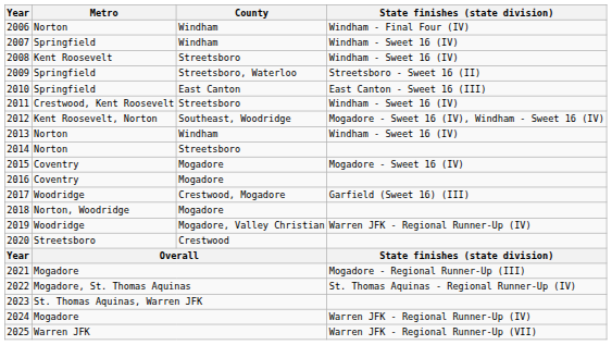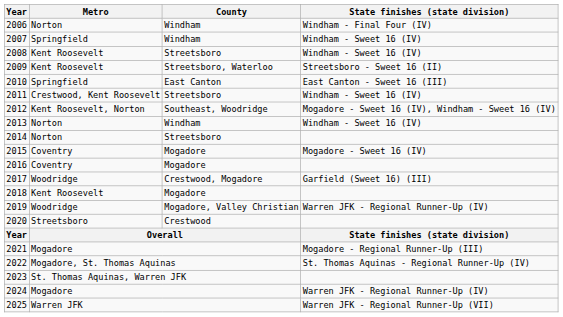2009 | Metro: Springfield -> Kent Roosevelt
2018 | Metro: Norton, Woodridge -> Kent Roosevelt
